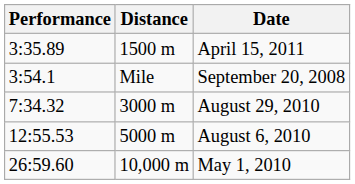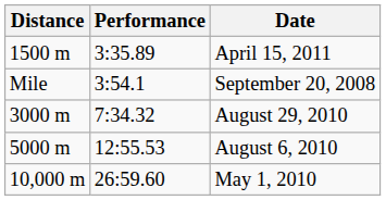columns swapped: Distance <-> Performance
